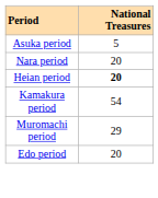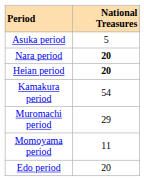Nara period | National Treasures: normal -> bold
+ row: Momoyama period | 11
